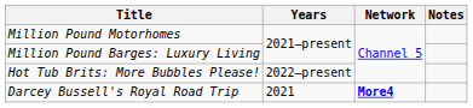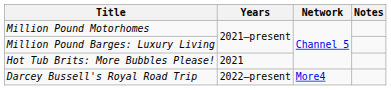Hot Tub Brits: More Bubbles Please! | Years: 2022–present -> 2021
Darcey Bussell's Royal Road Trip | Years: 2021 -> 2022–present
Darcey Bussell's Royal Road Trip | Network: bold -> normal
